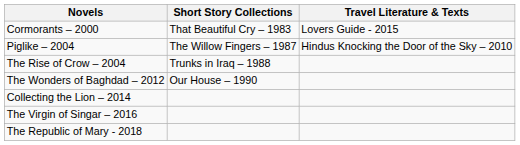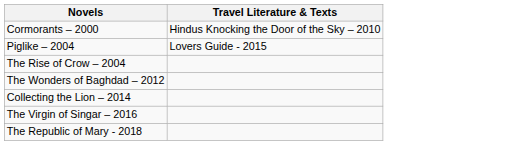- column: Short Story Collections | That Beautiful Cry – 1983 | The Willow Fingers – 1987 | Trunks in Iraq – 1988 | Our House – 1990
Cormorants – 2000 | Travel Literature & Texts: Lovers Guide - 2015 -> Hindus Knocking the Door of the Sky – 2010
Piglike – 2004 | Travel Literature & Texts: Hindus Knocking the Door of the Sky – 2010 -> Lovers Guide - 2015
